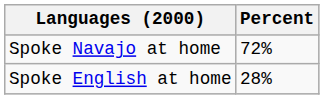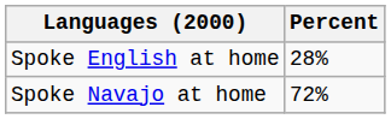rows swapped: Spoke Navajo at home <-> Spoke English at home
